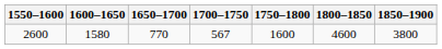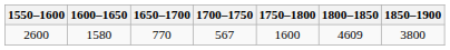2600 | 1800–1850: 4600 -> 4609
